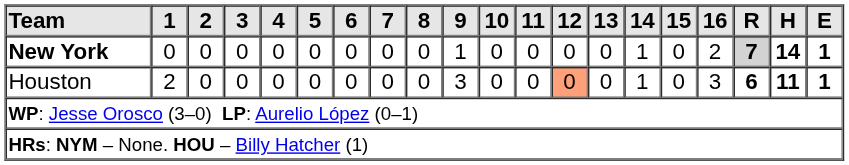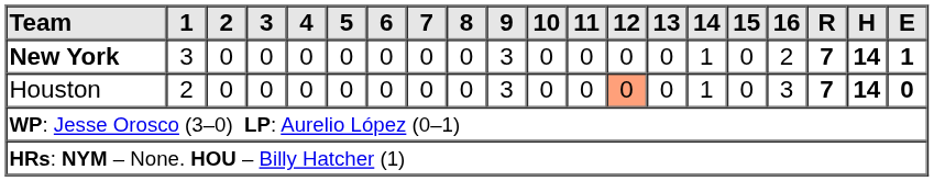New York | 1: 0 -> 3
New York | 9: 1 -> 3
New York | R: lightgrey background -> no background
Houston | R: 6 -> 7
Houston | H: 11 -> 14
Houston | E: 1 -> 0
